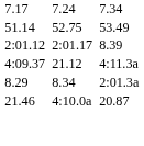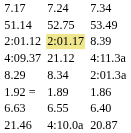2:01.12 | column 5: no background -> khaki background
+ row: 1.92 = | 1.89 | 1.86
+ row: 6.63 | 6.55 | 6.40
